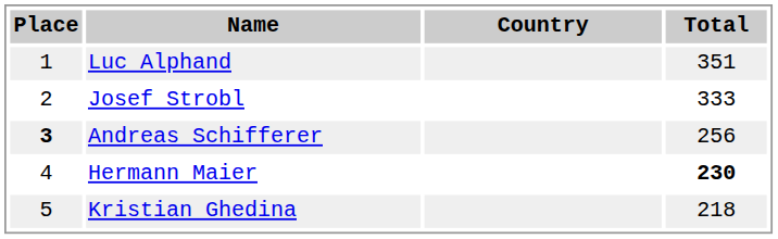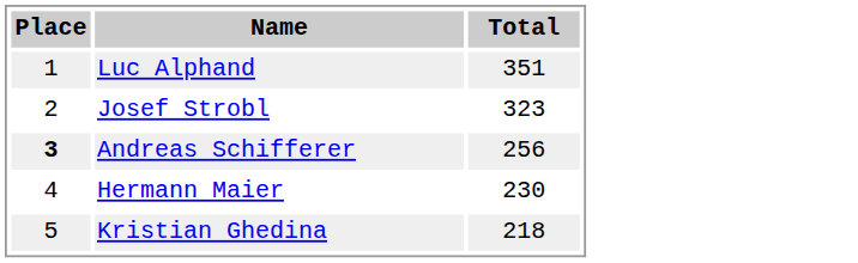- column: Country
Josef Strobl | Total: 333 -> 323
Hermann Maier | Total: bold -> normal
